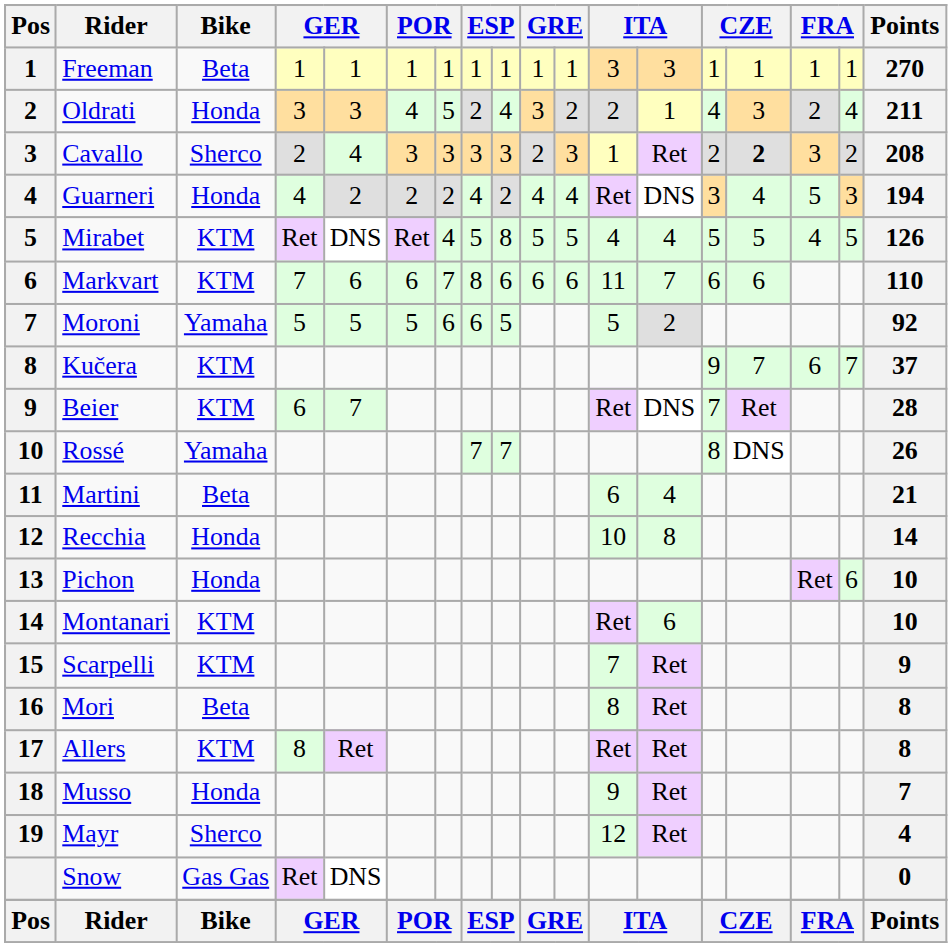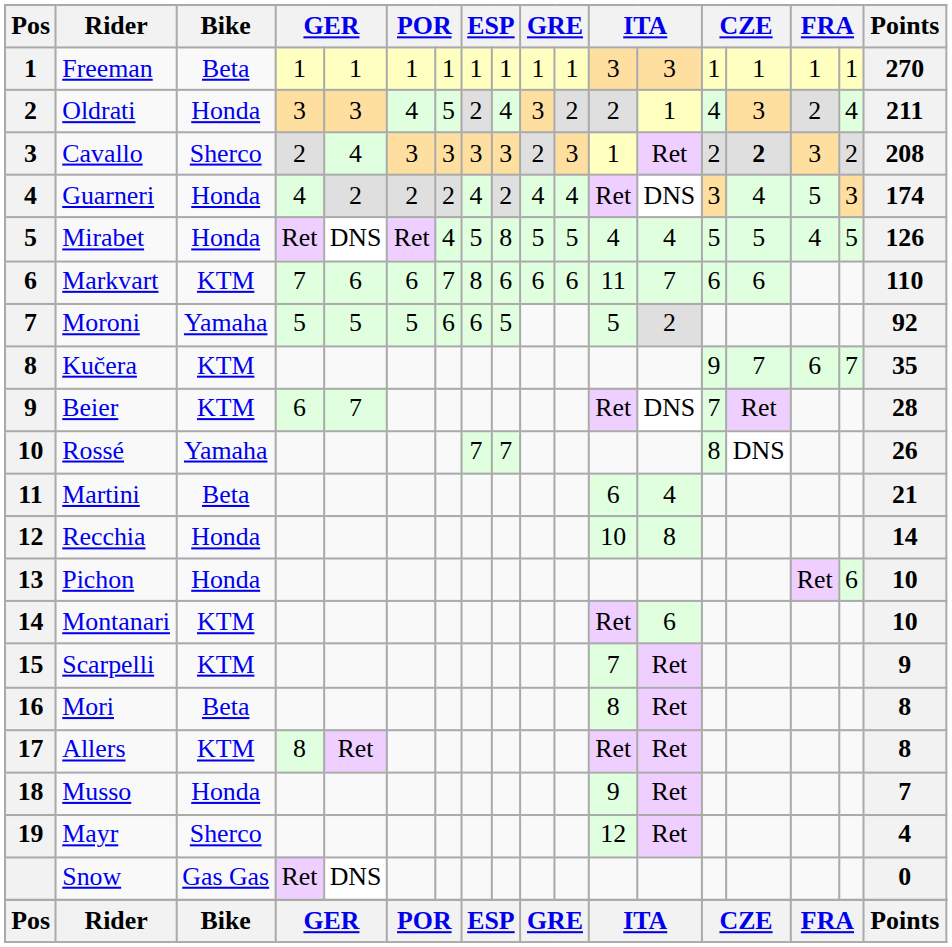Guarneri | Points: 194 -> 174
Mirabet | Bike: KTM -> Honda
Kučera | Points: 37 -> 35
